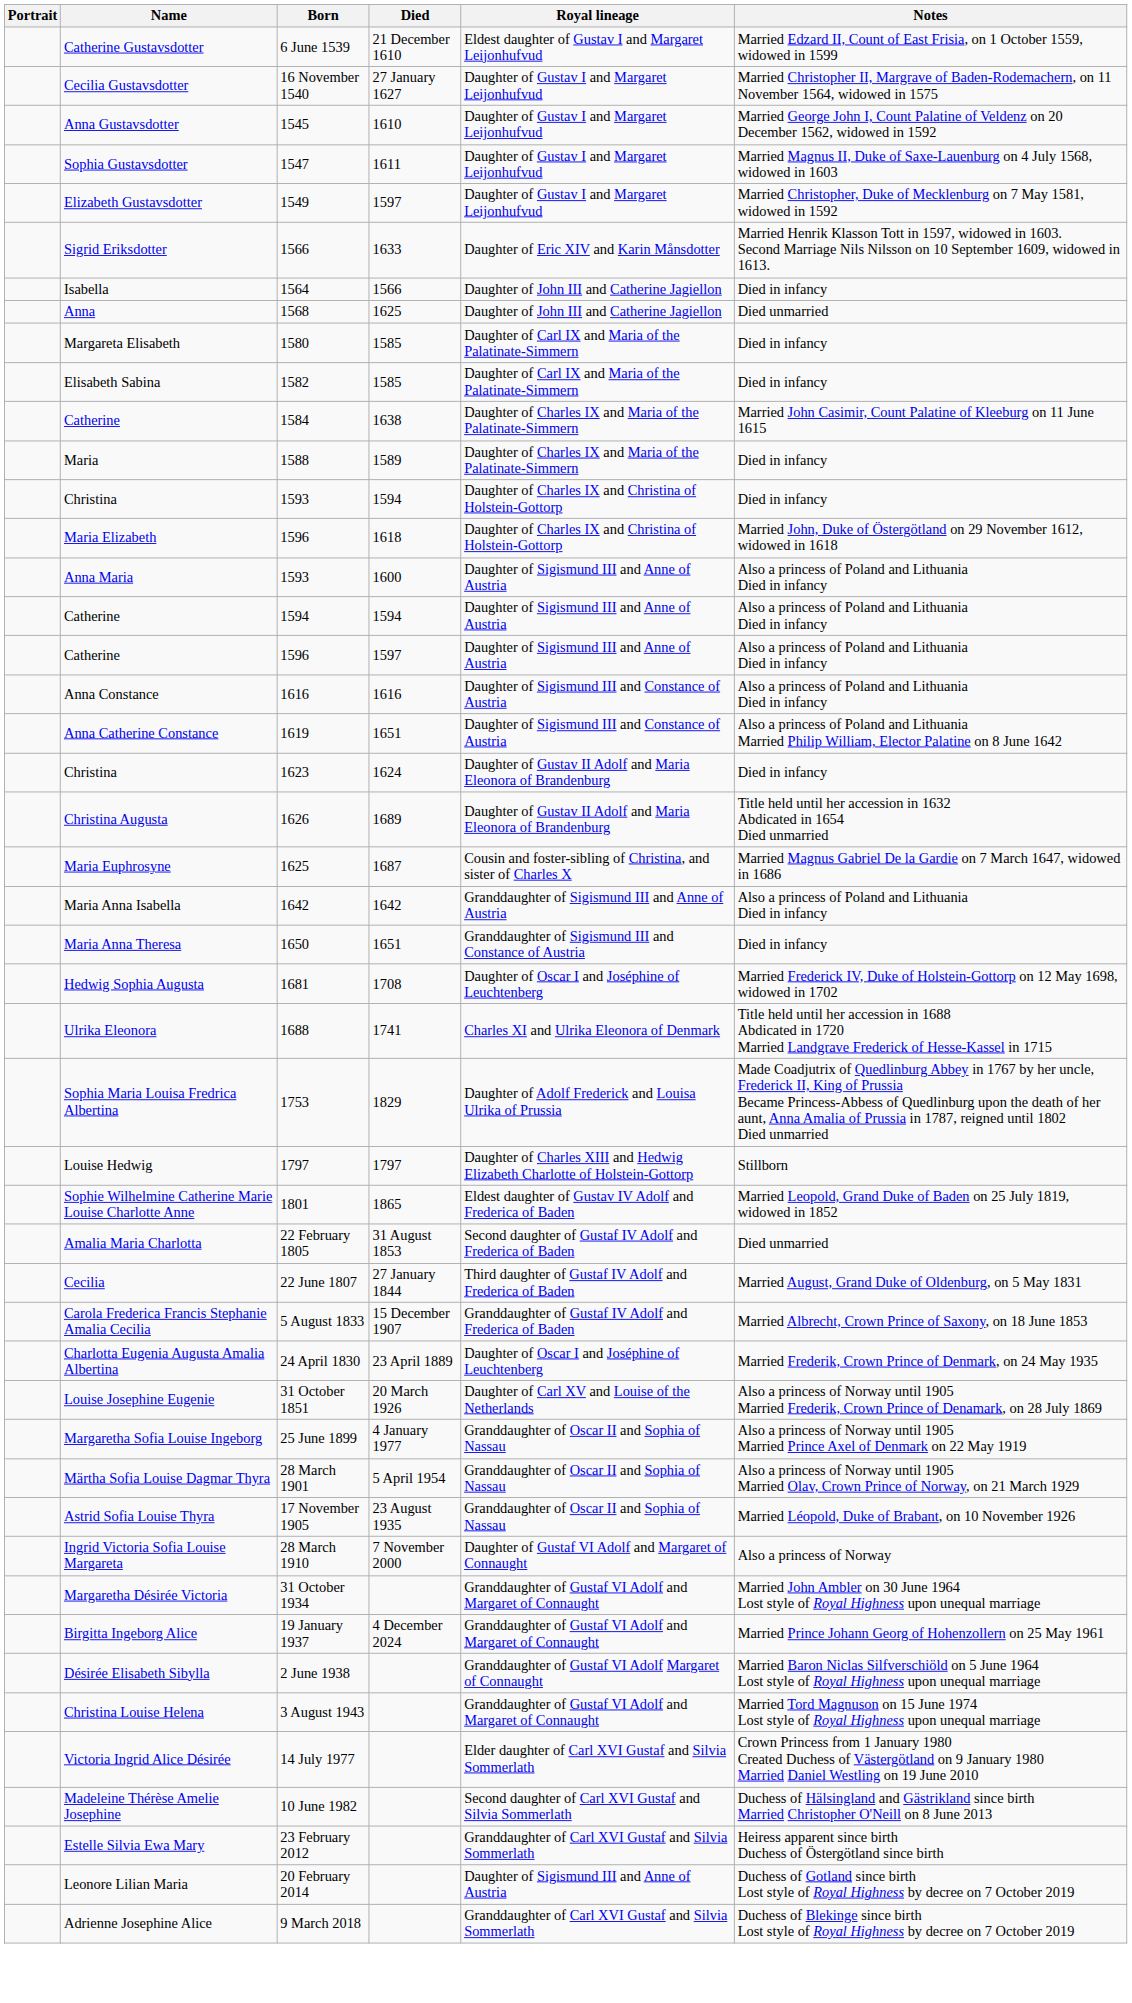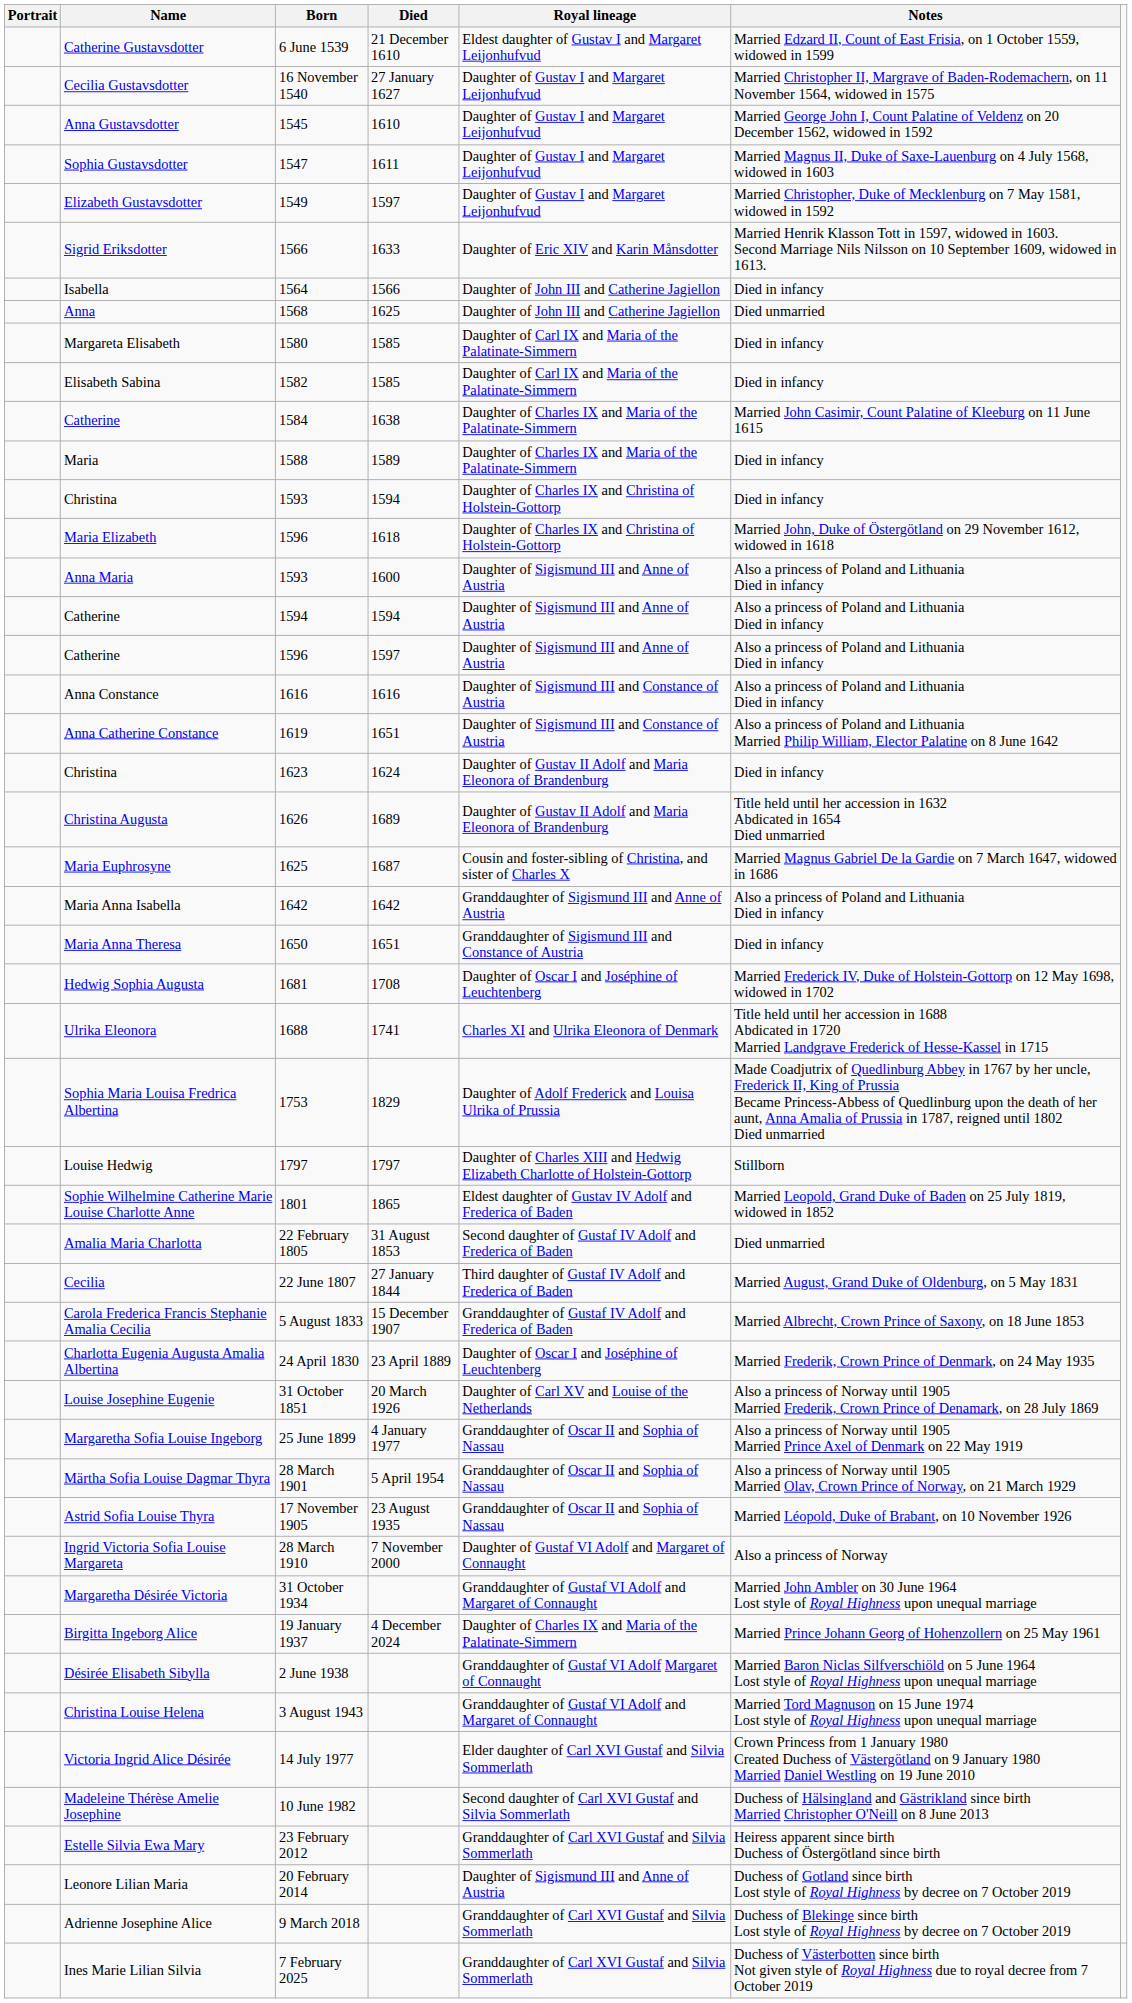Birgitta Ingeborg Alice | Royal lineage: Granddaughter of Gustaf VI Adolf and Margaret of Connaught -> Daughter of Charles IX and Maria of the Palatinate-Simmern
+ row: Ines Marie Lilian Silvia | 7 February 2025 | Granddaughter of Carl XVI Gustaf and Silvia Sommerlath | Duchess of Västerbotten since birth Not given style of Royal Highness due to royal decree from 7 October 2019
